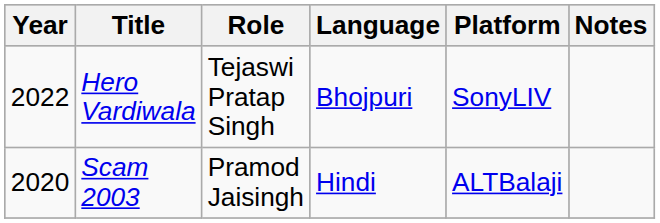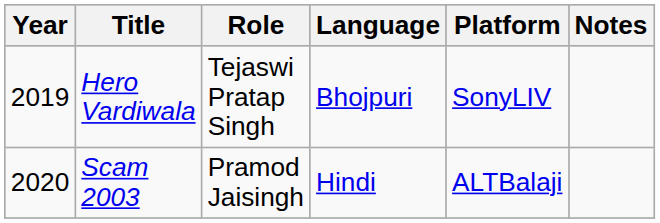Hero Vardiwala | Year: 2022 -> 2019
